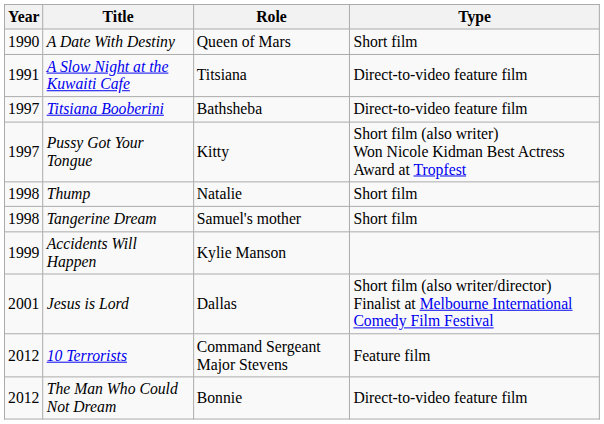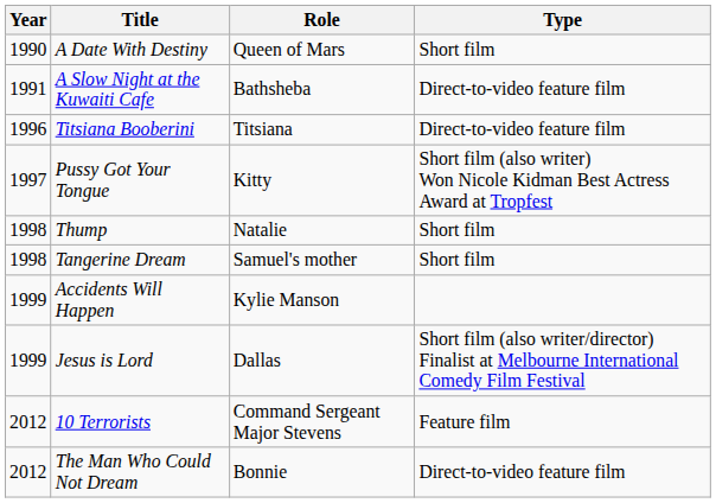A Slow Night at the Kuwaiti Cafe | Role: Titsiana -> Bathsheba
Titsiana Booberini | Year: 1997 -> 1996
Titsiana Booberini | Role: Bathsheba -> Titsiana
Jesus is Lord | Year: 2001 -> 1999
